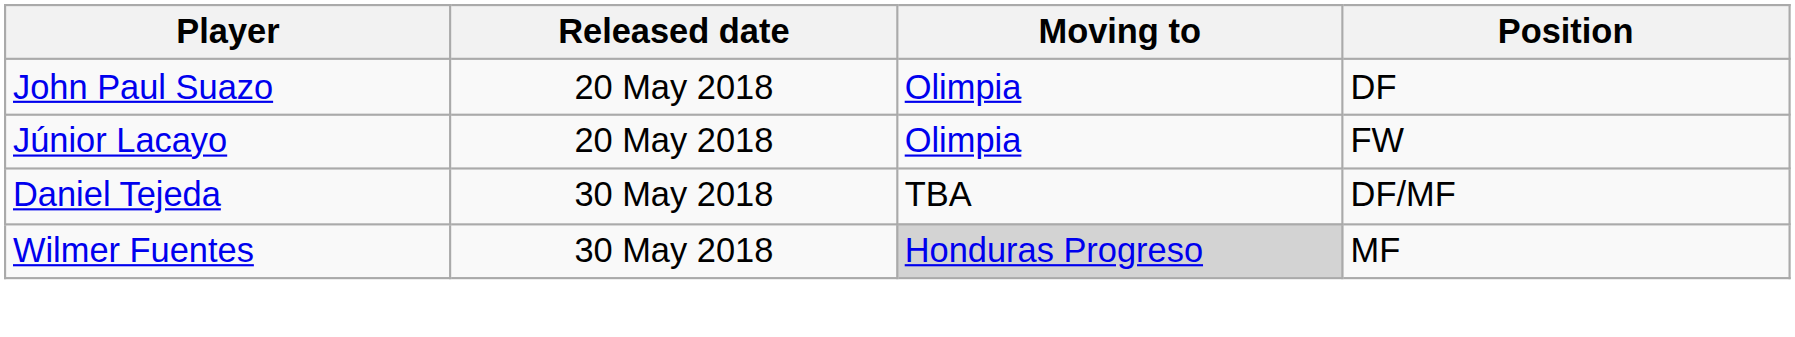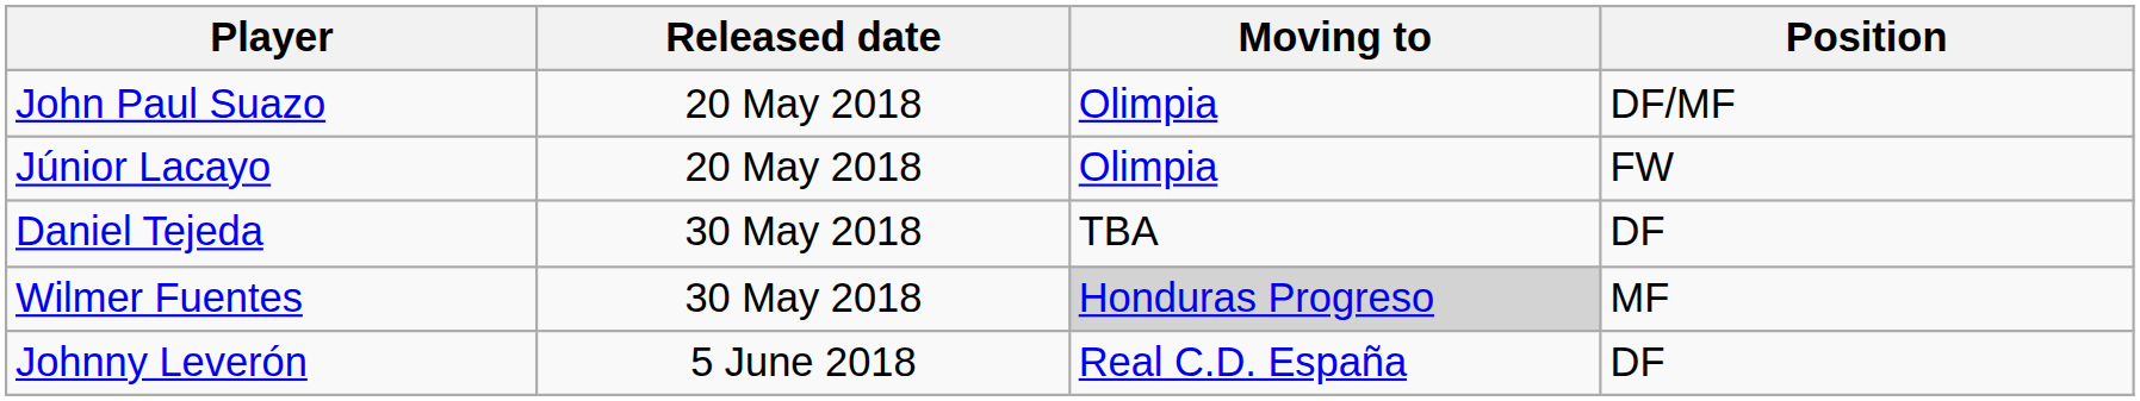John Paul Suazo | Position: DF -> DF/MF
Daniel Tejeda | Position: DF/MF -> DF
+ row: Johnny Leverón | 5 June 2018 | Real C.D. España | DF
